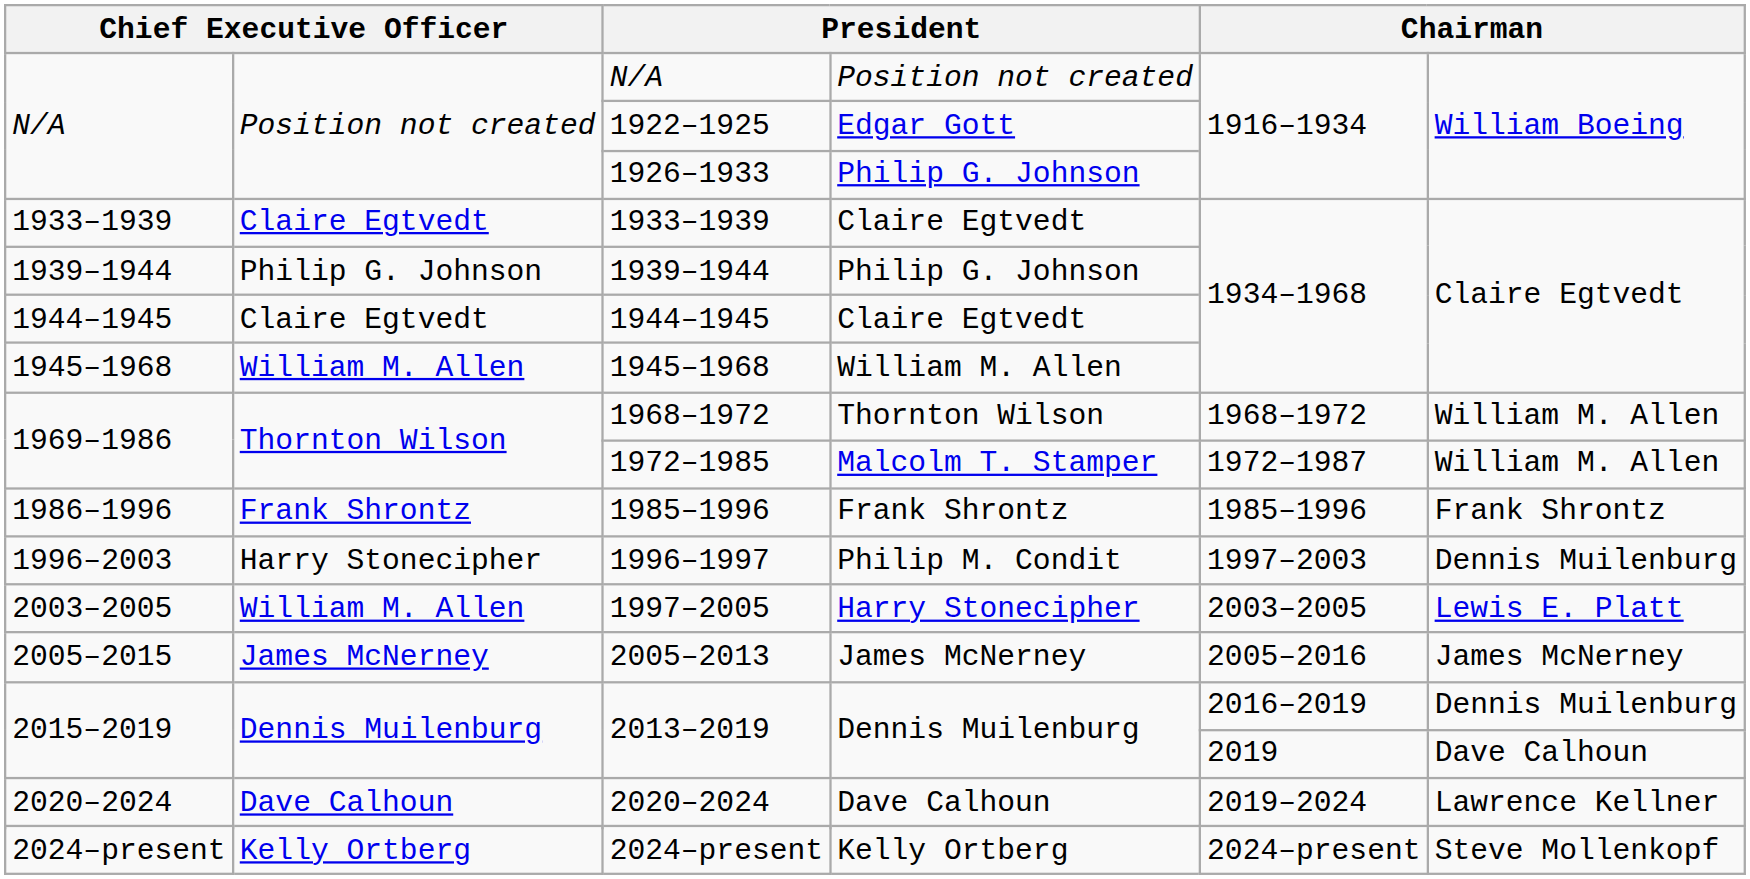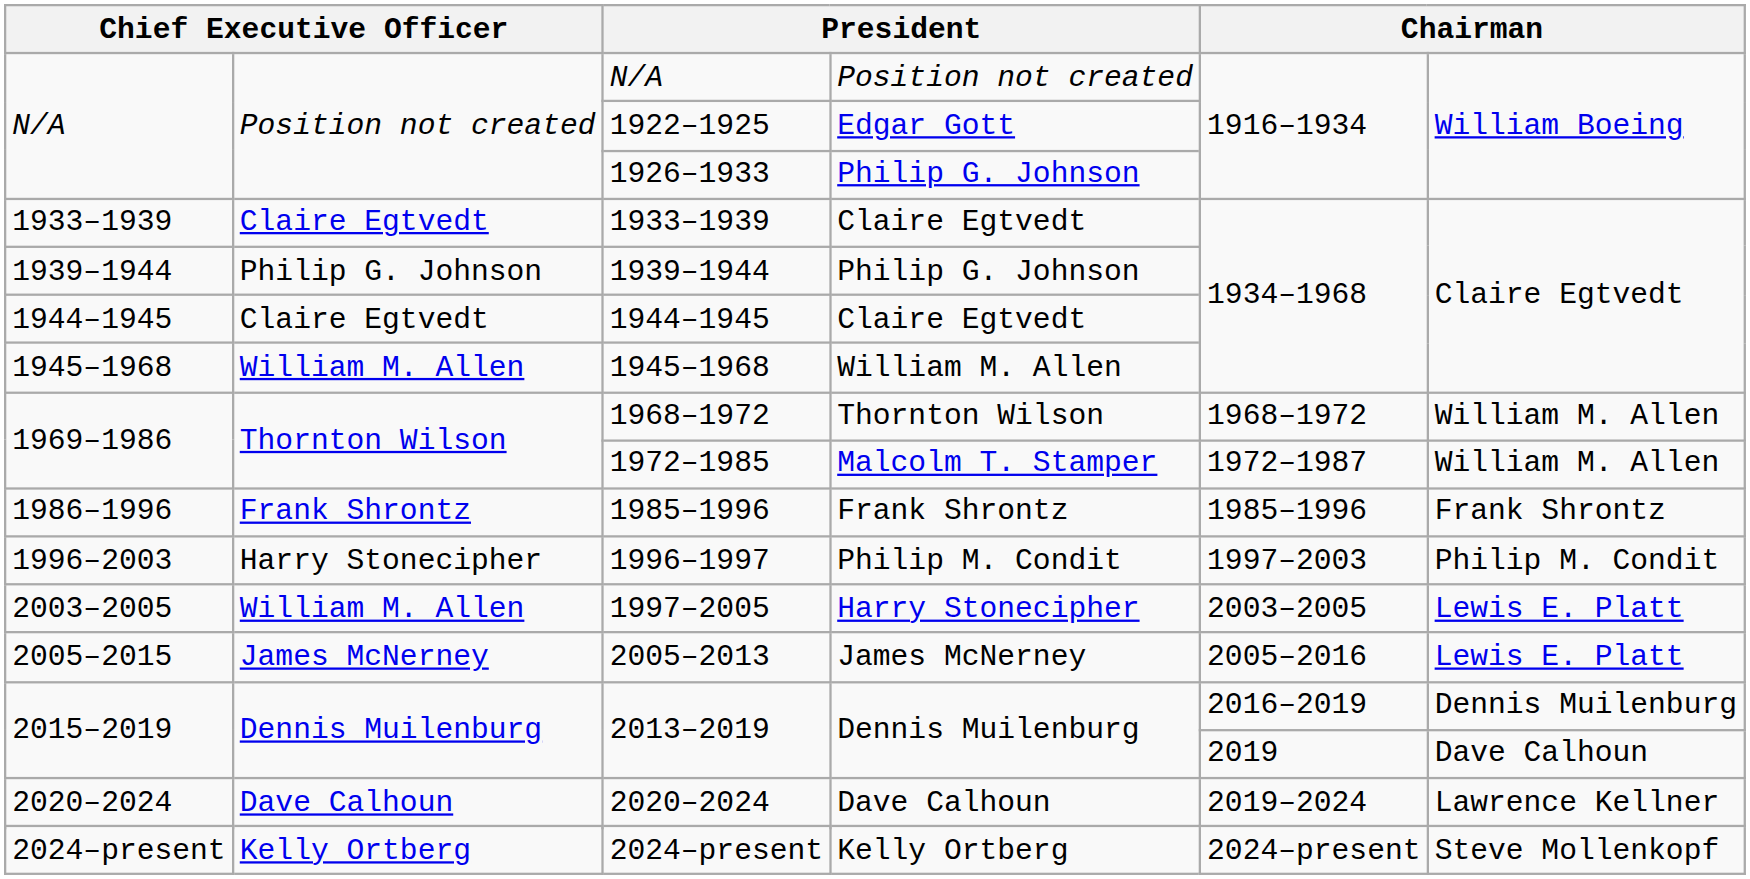1996–1997 | column 6: Dennis Muilenburg -> Philip M. Condit
2005–2013 | column 6: James McNerney -> Lewis E. Platt
